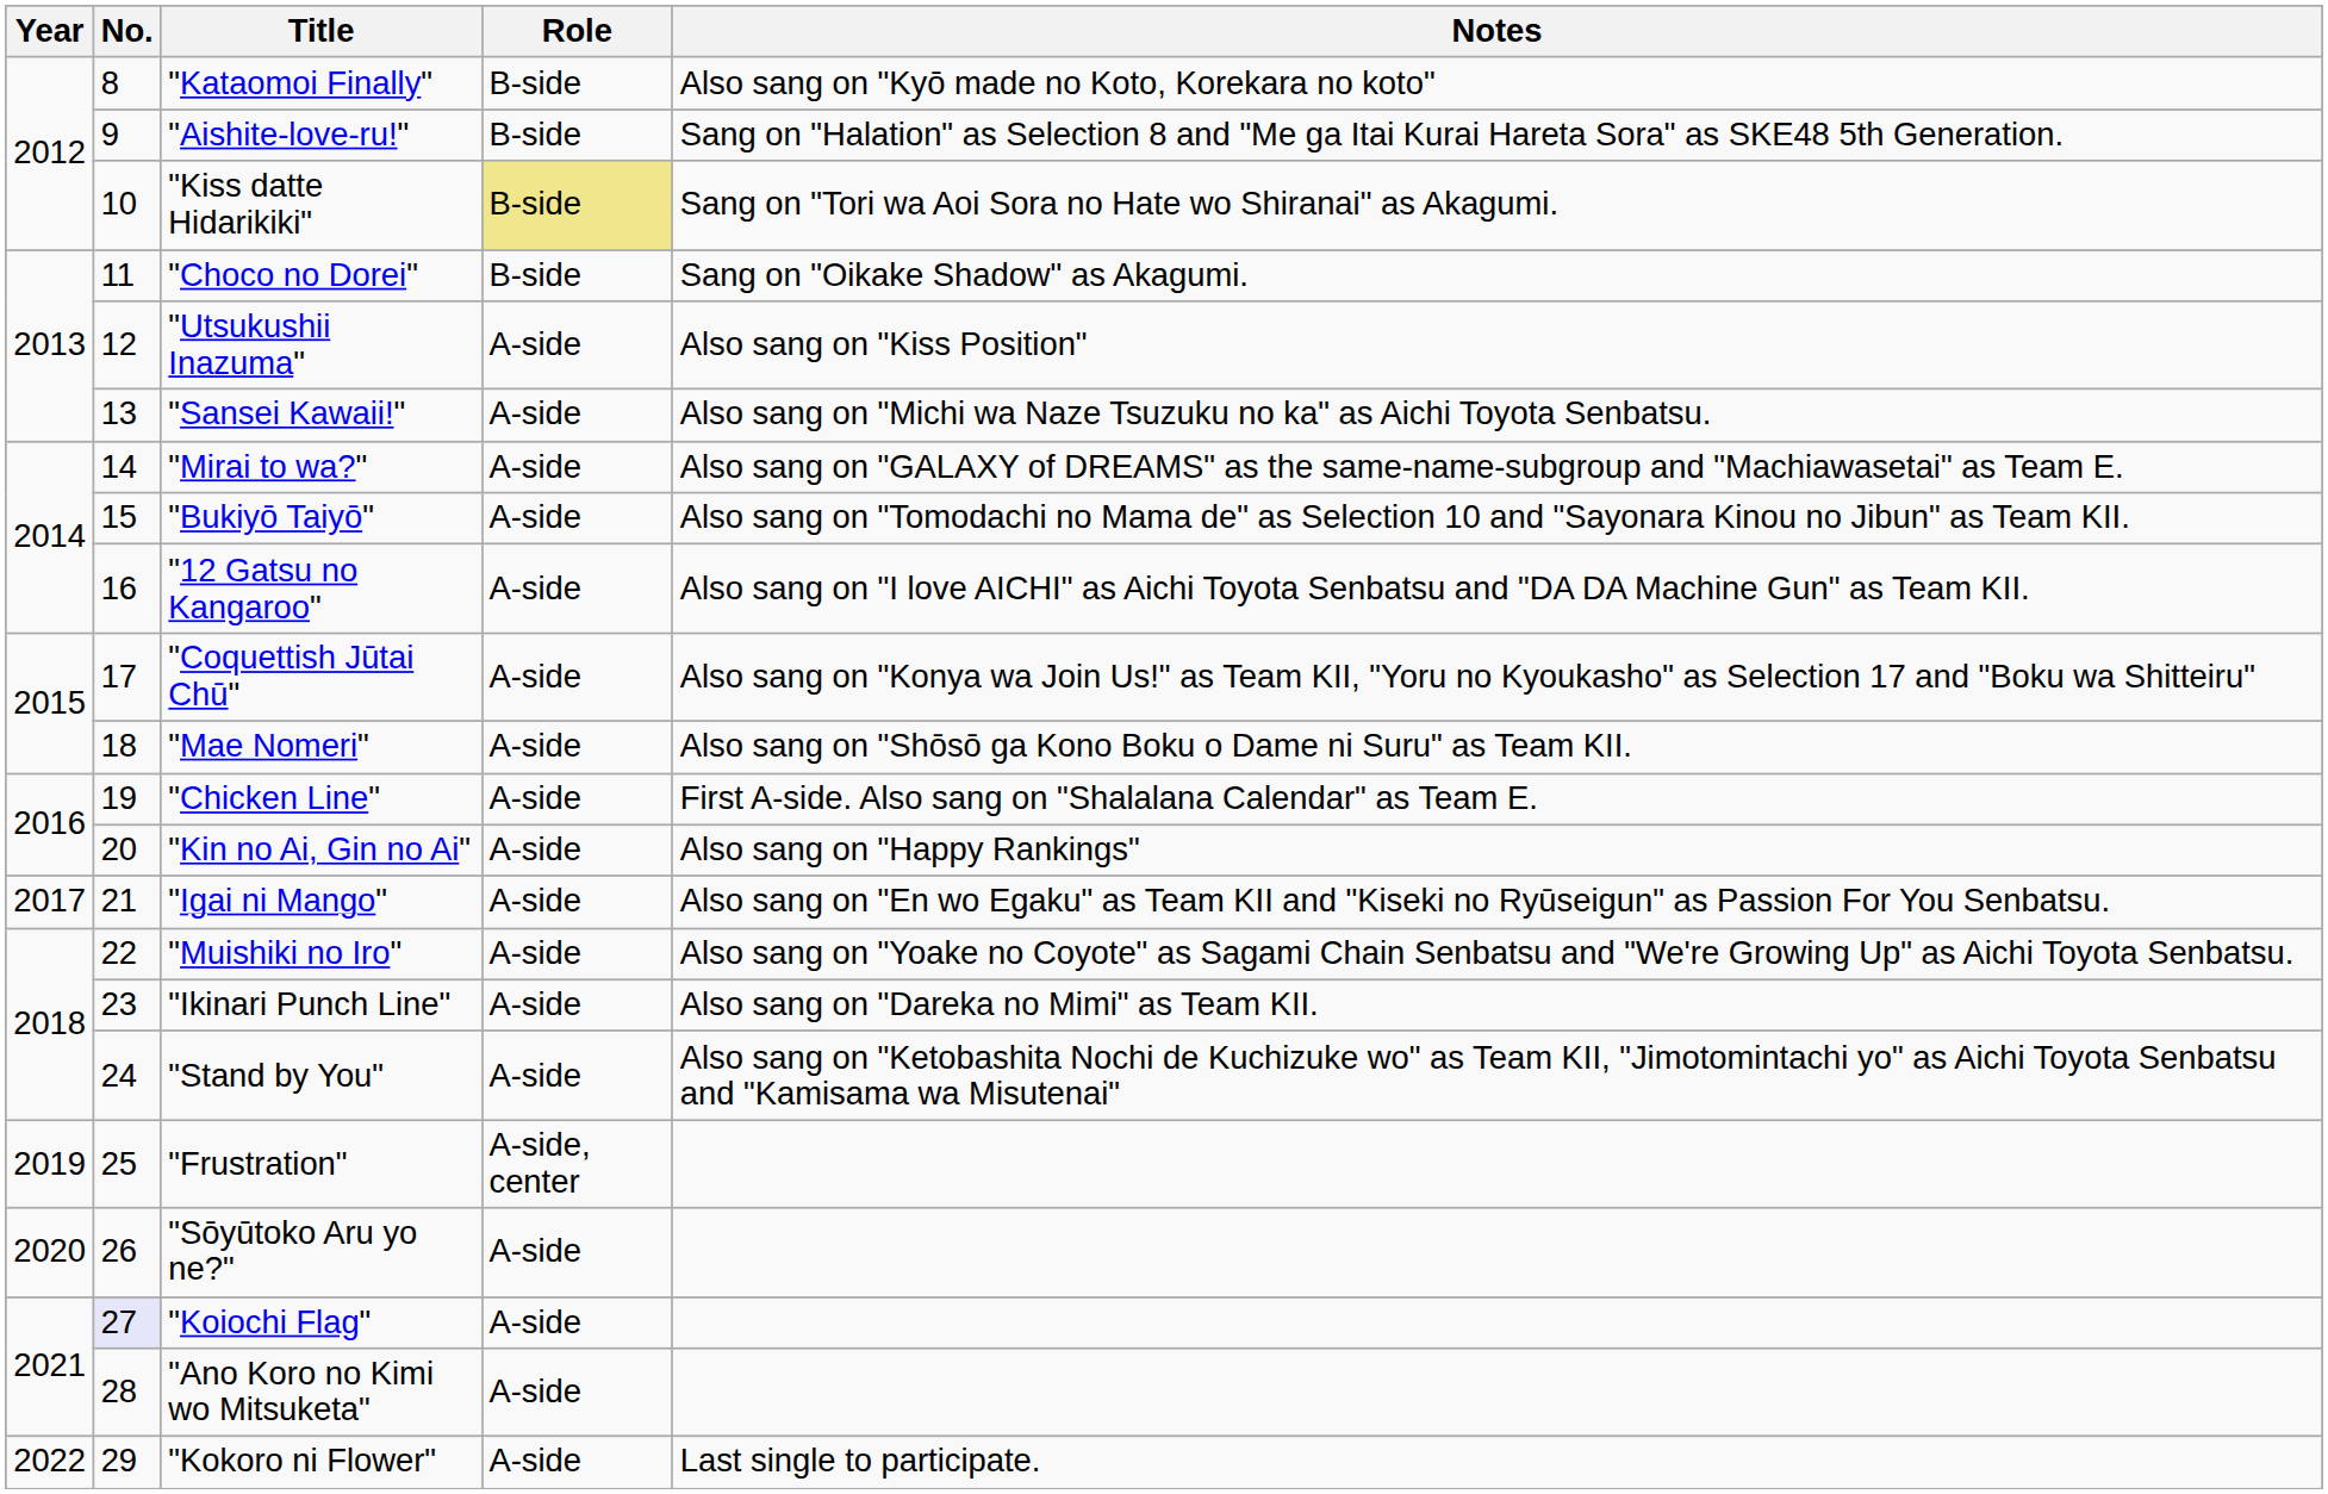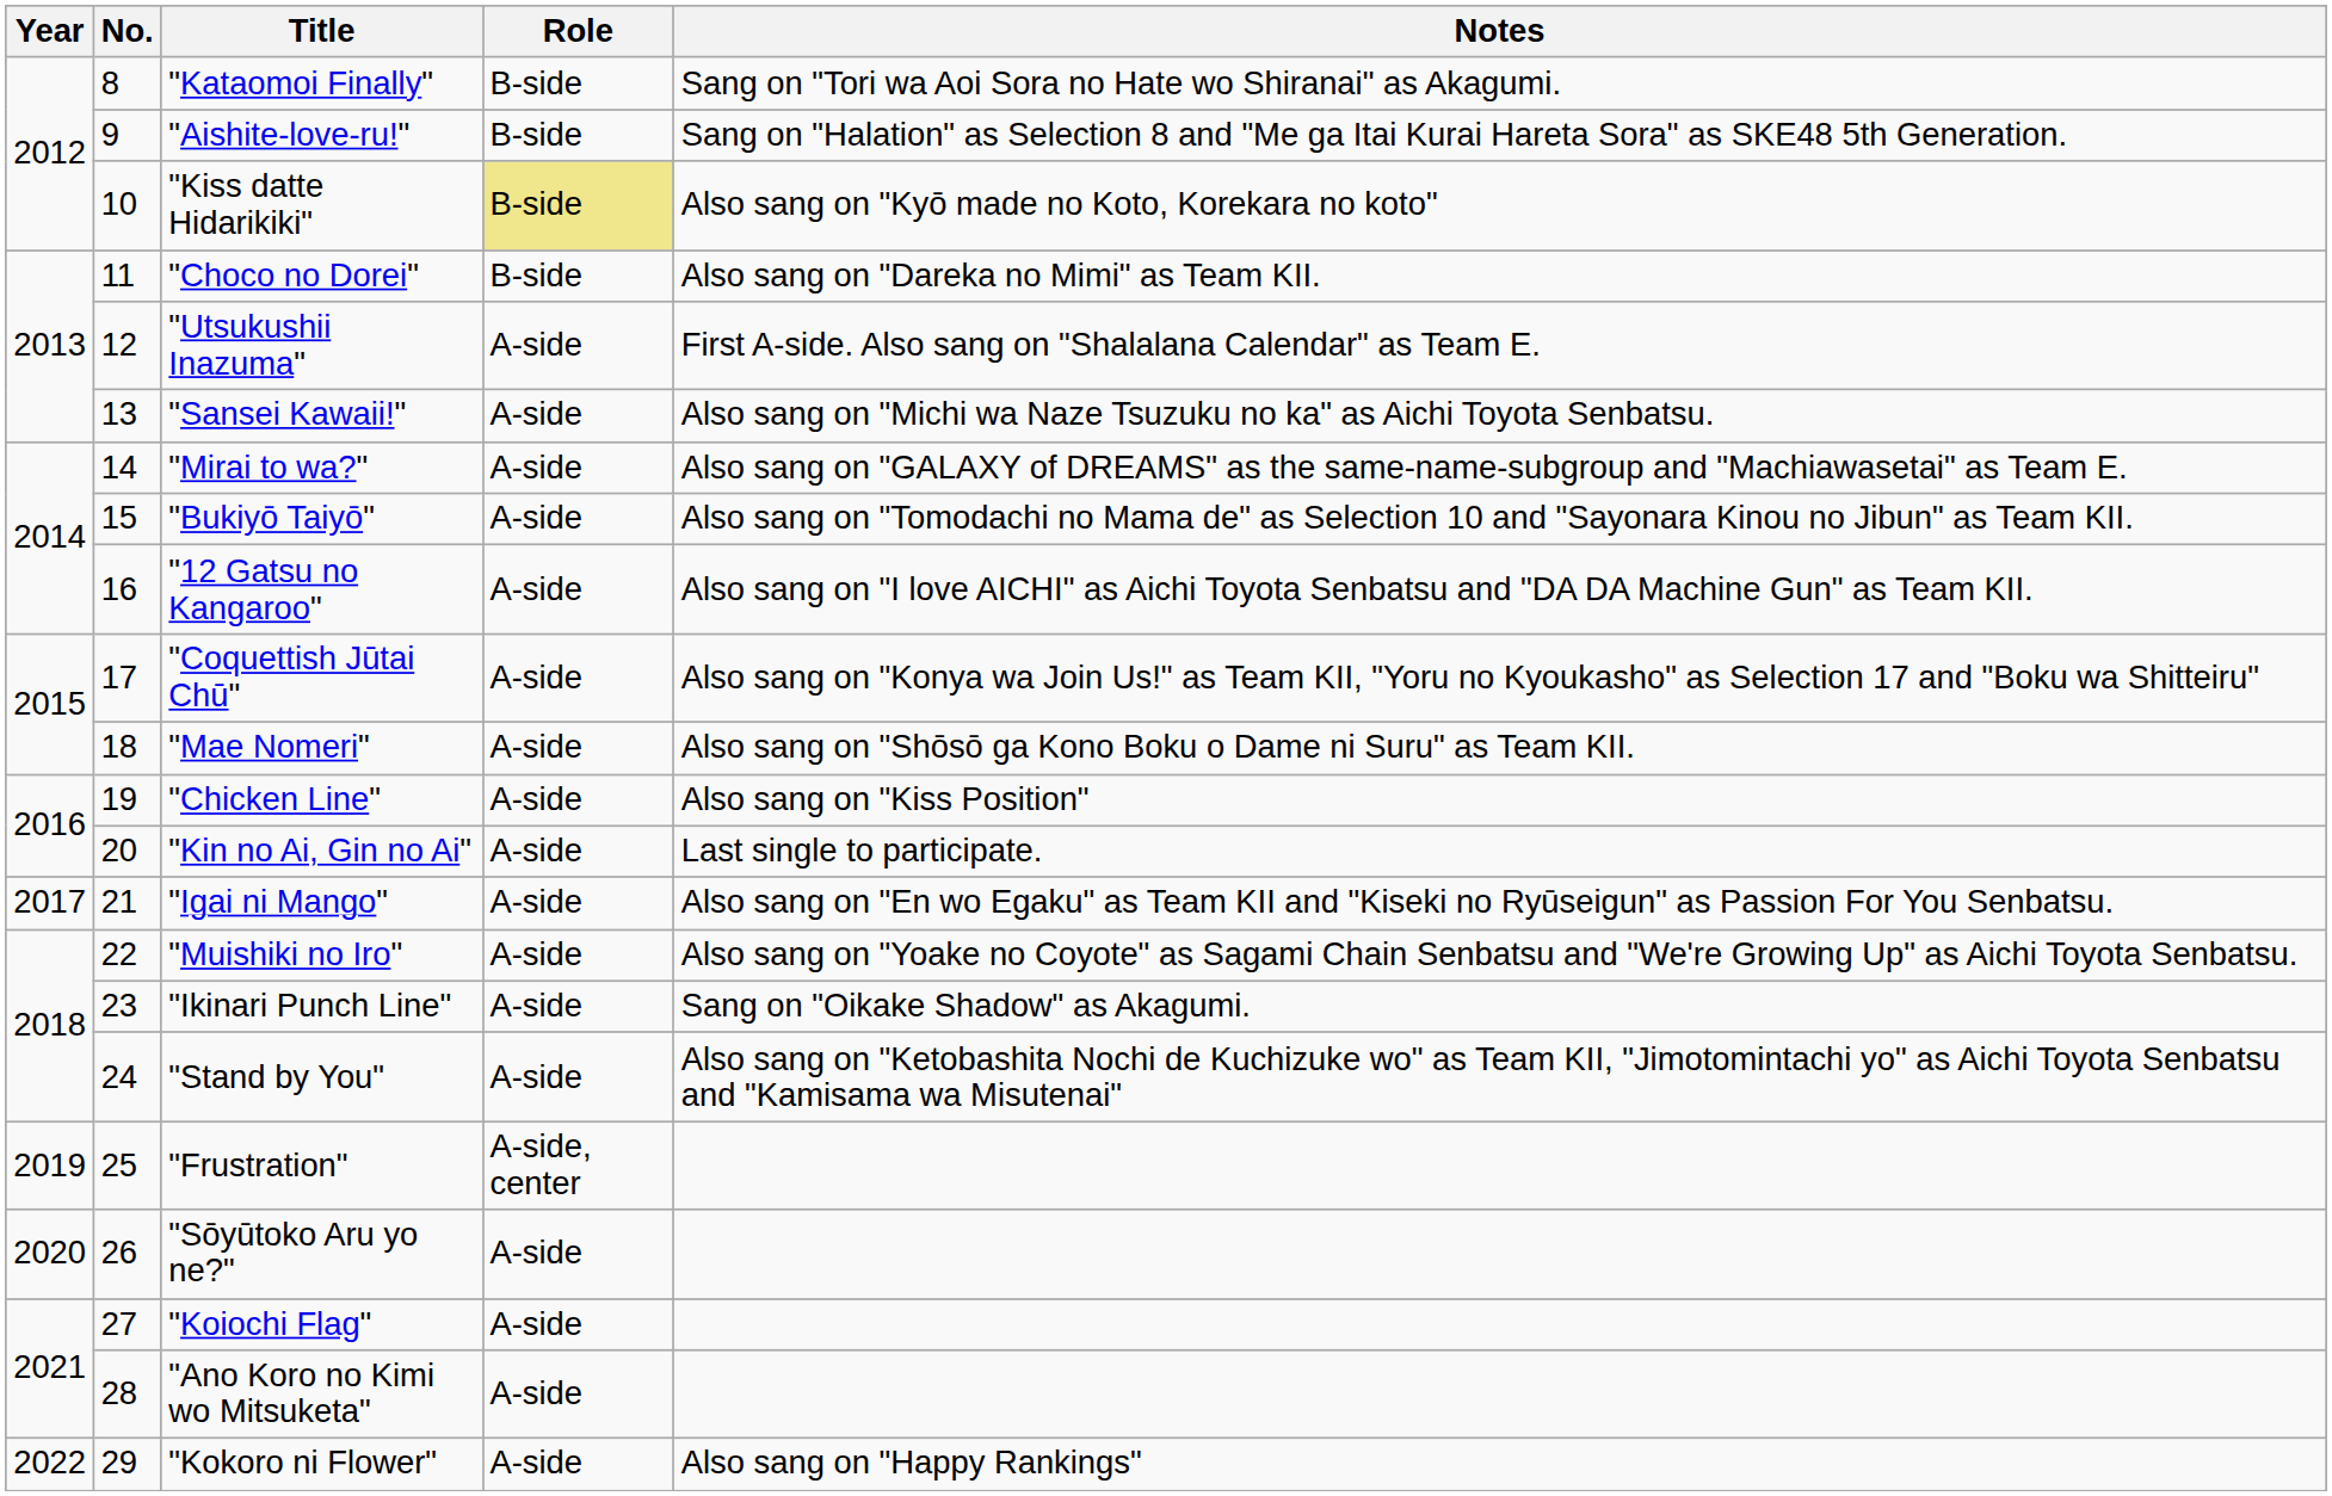"Kataomoi Finally" | Notes: Also sang on "Kyō made no Koto, Korekara no koto" -> Sang on "Tori wa Aoi Sora no Hate wo Shiranai" as Akagumi.
"Kiss datte Hidarikiki" | Notes: Sang on "Tori wa Aoi Sora no Hate wo Shiranai" as Akagumi. -> Also sang on "Kyō made no Koto, Korekara no koto"
"Choco no Dorei" | Notes: Sang on "Oikake Shadow" as Akagumi. -> Also sang on "Dareka no Mimi" as Team KII.
"Utsukushii Inazuma" | Notes: Also sang on "Kiss Position" -> First A-side. Also sang on "Shalalana Calendar" as Team E.
"Chicken Line" | Notes: First A-side. Also sang on "Shalalana Calendar" as Team E. -> Also sang on "Kiss Position"
"Kin no Ai, Gin no Ai" | Notes: Also sang on "Happy Rankings" -> Last single to participate.
"Ikinari Punch Line" | Notes: Also sang on "Dareka no Mimi" as Team KII. -> Sang on "Oikake Shadow" as Akagumi.
"Koiochi Flag" | No.: lavender background -> no background
"Kokoro ni Flower" | Notes: Last single to participate. -> Also sang on "Happy Rankings"
